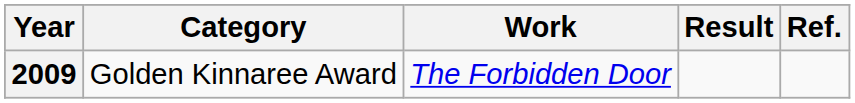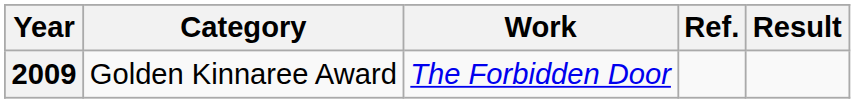columns swapped: Result <-> Ref.
